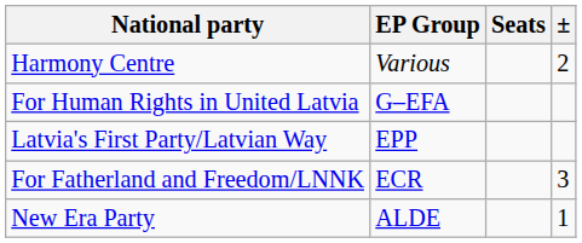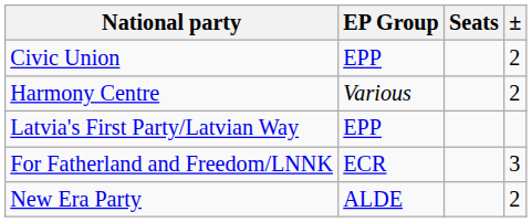+ row: Civic Union | EPP | 2
- row: For Human Rights in United Latvia | G–EFA
New Era Party | ±: 1 -> 2
